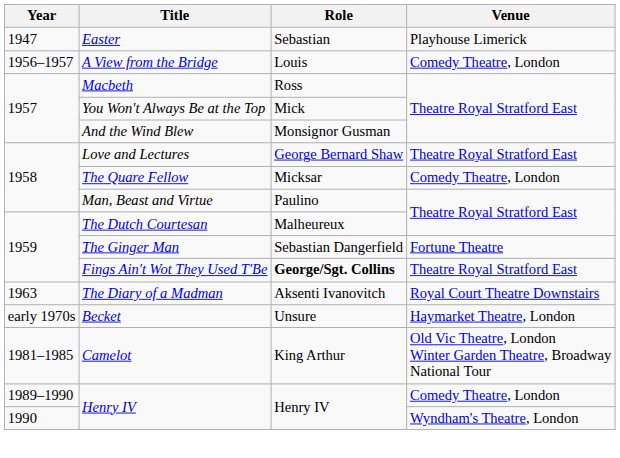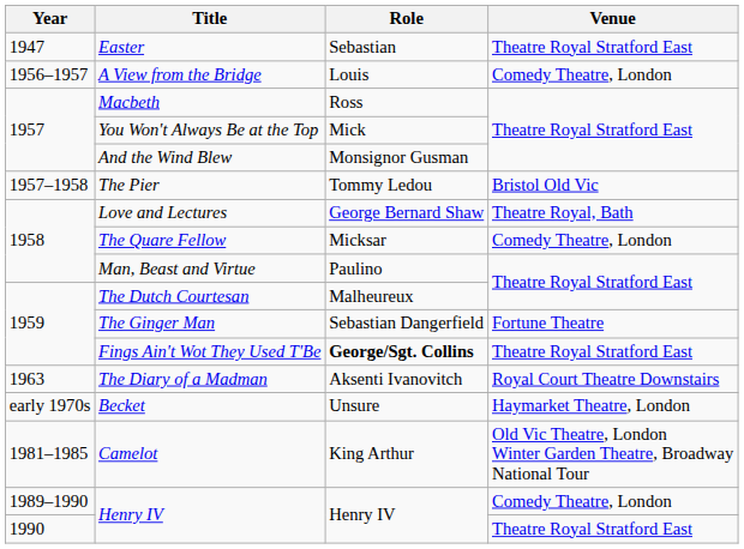Easter | Venue: Playhouse Limerick -> Theatre Royal Stratford East
+ row: 1957–1958 | The Pier | Tommy Ledou | Bristol Old Vic
Love and Lectures | Venue: Theatre Royal Stratford East -> Theatre Royal, Bath
1990 / Henry IV | Venue: Wyndham's Theatre, London -> Theatre Royal Stratford East
